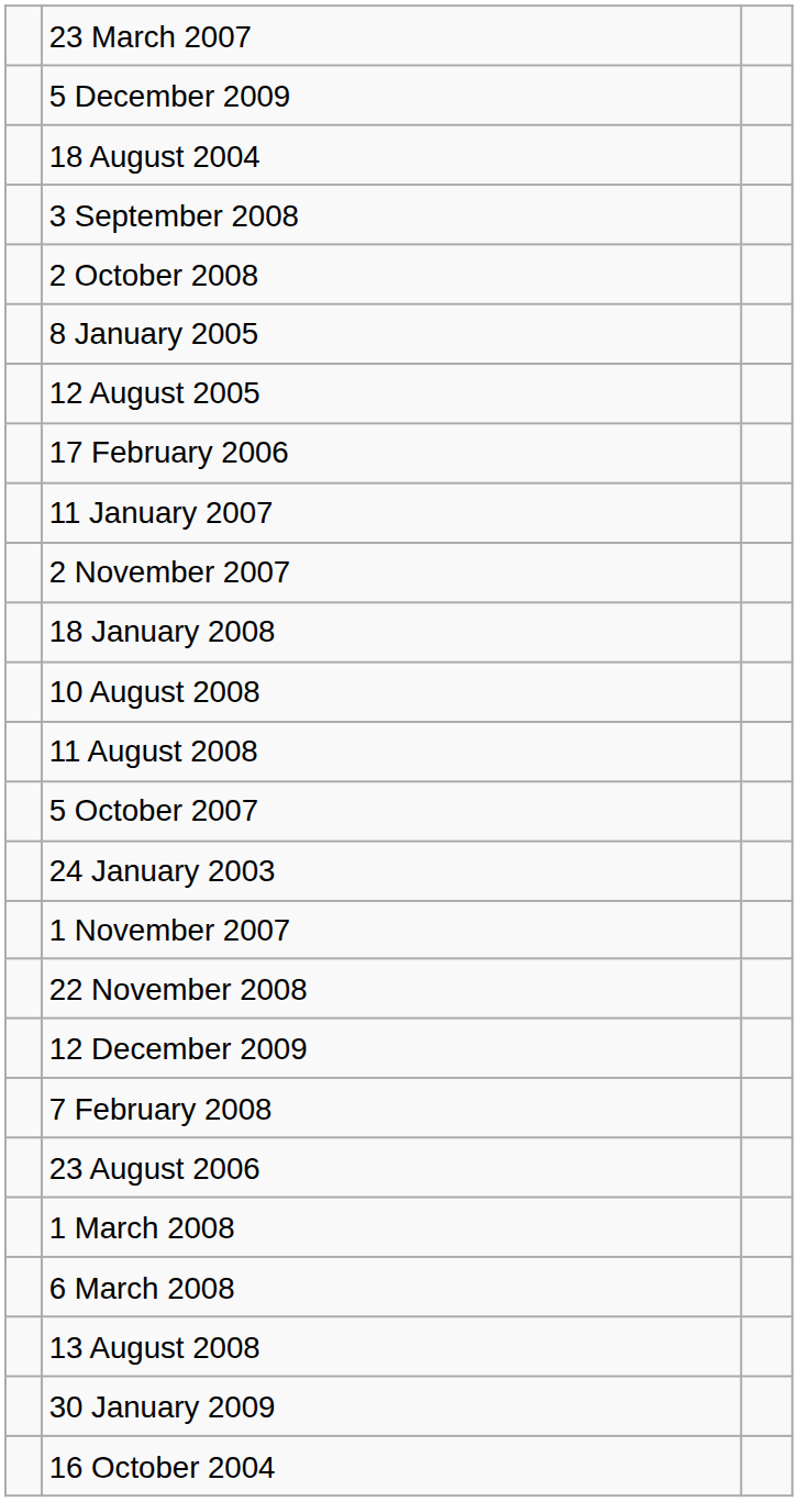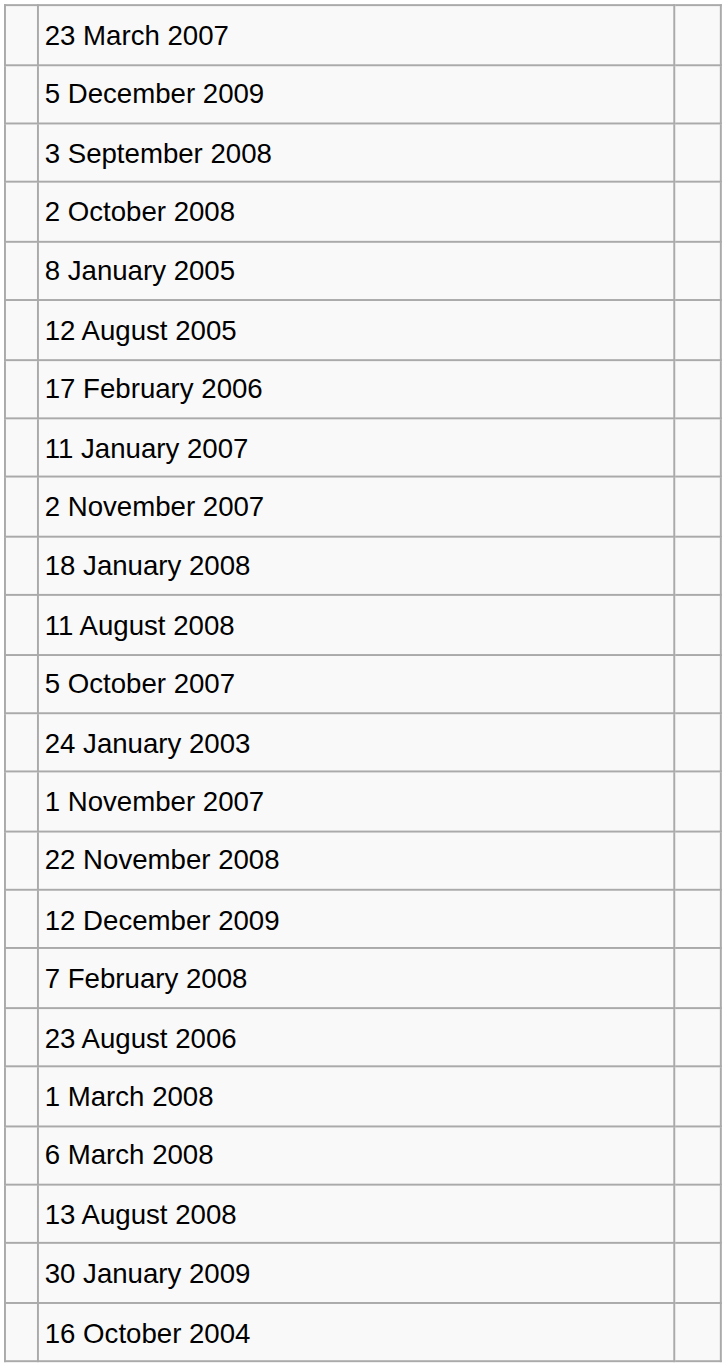- row: 18 August 2004
- row: 10 August 2008
